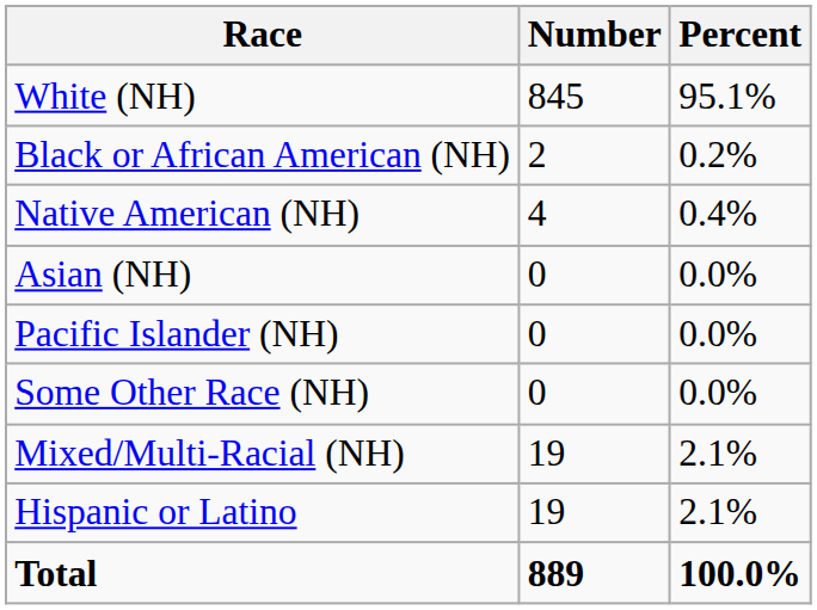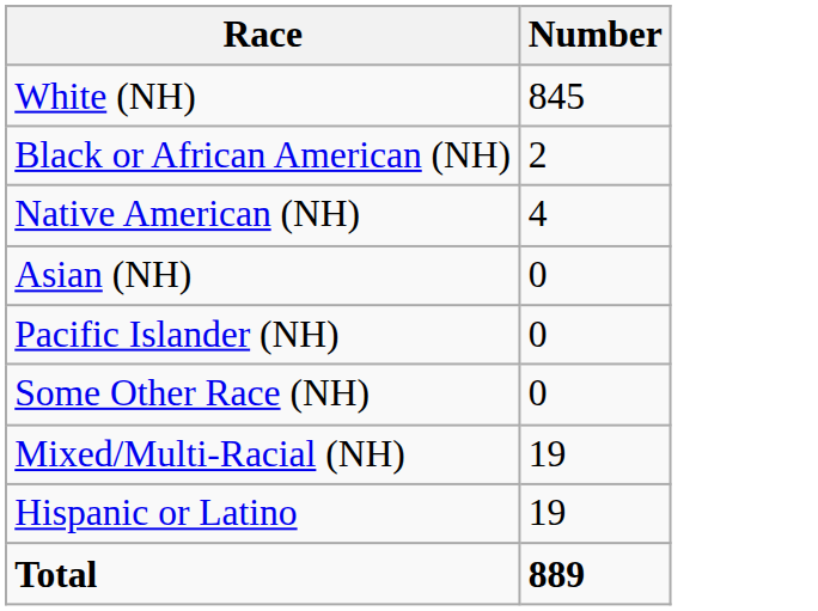- column: Percent | 95.1% | 0.2% | 0.4% | 0.0% | 0.0% | 0.0% | 2.1% | 2.1% | 100.0%
